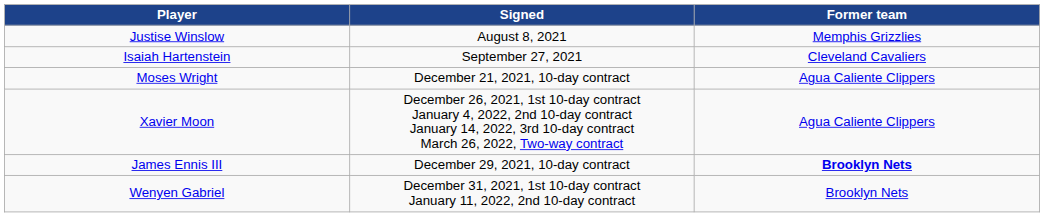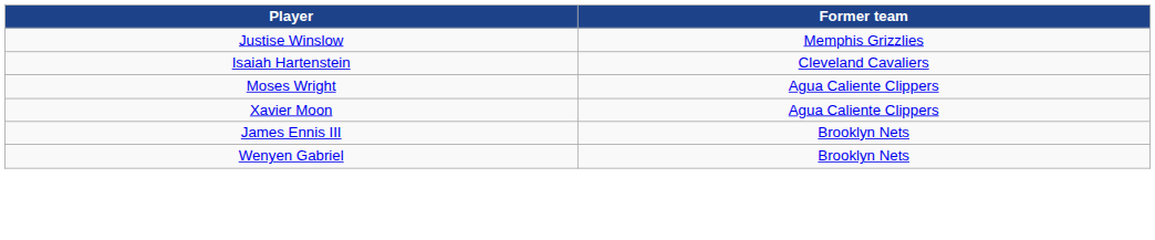- column: Signed | August 8, 2021 | September 27, 2021 | December 21, 2021, 10-day contract | December 26, 2021, 1st 10-day contract January 4, 2022, 2nd 10-day contract January 14, 2022, 3rd 10-day contract March 26, 2022, Two-way contract | December 29, 2021, 10-day contract | December 31, 2021, 1st 10-day contract January 11, 2022, 2nd 10-day contract
James Ennis III | Former team: bold -> normal
